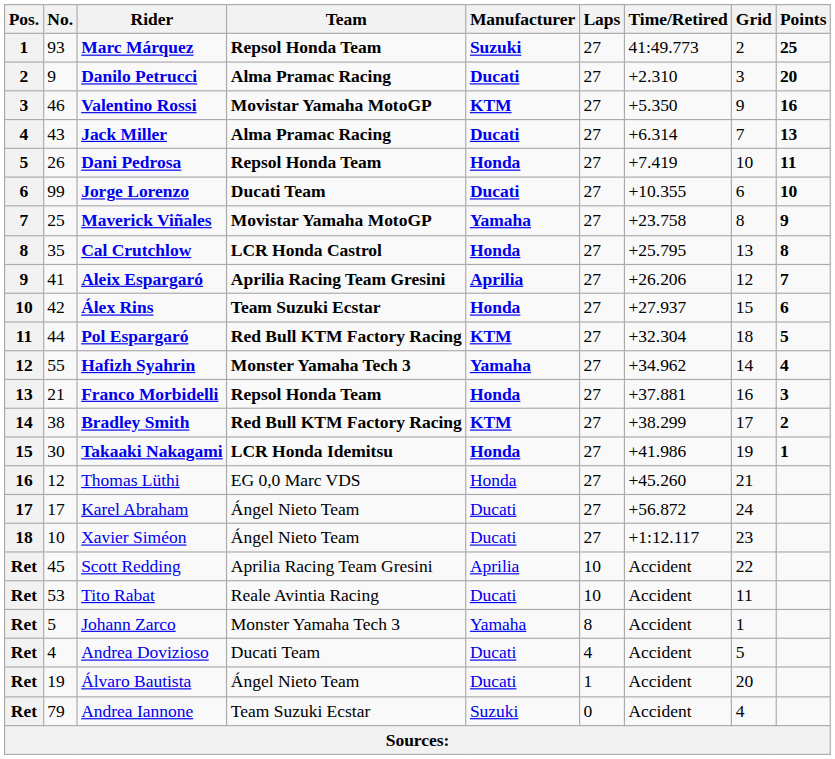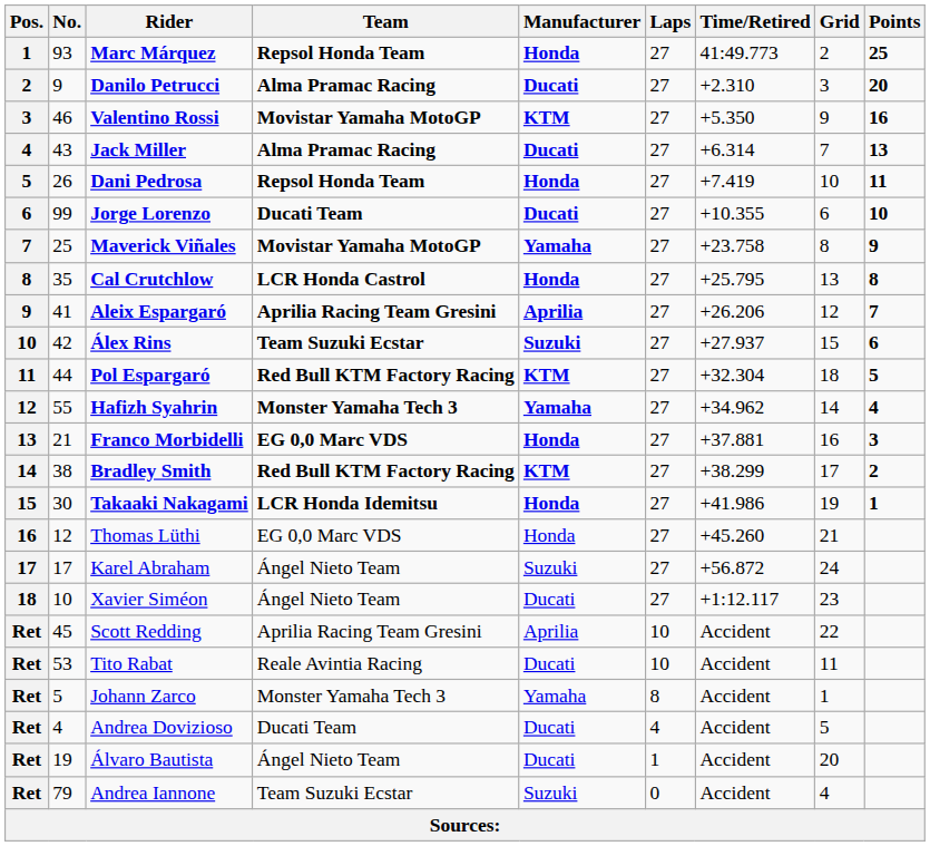Marc Márquez | Manufacturer: Suzuki -> Honda
Álex Rins | Manufacturer: Honda -> Suzuki
Franco Morbidelli | Team: Repsol Honda Team -> EG 0,0 Marc VDS
Karel Abraham | Manufacturer: Ducati -> Suzuki
